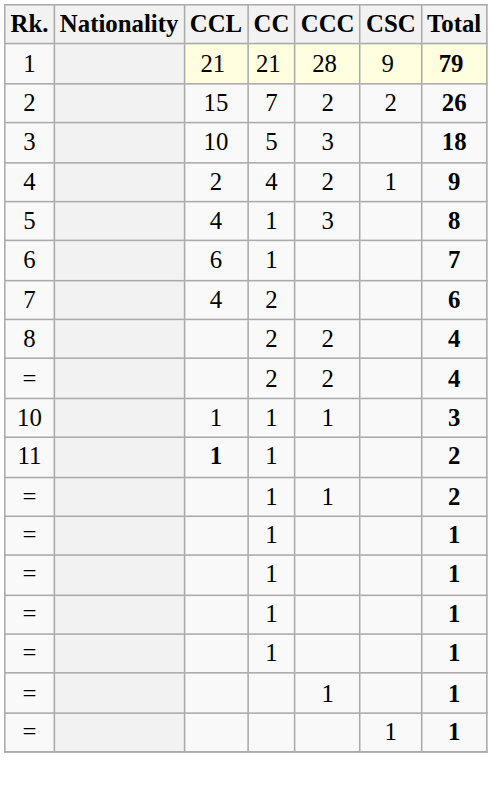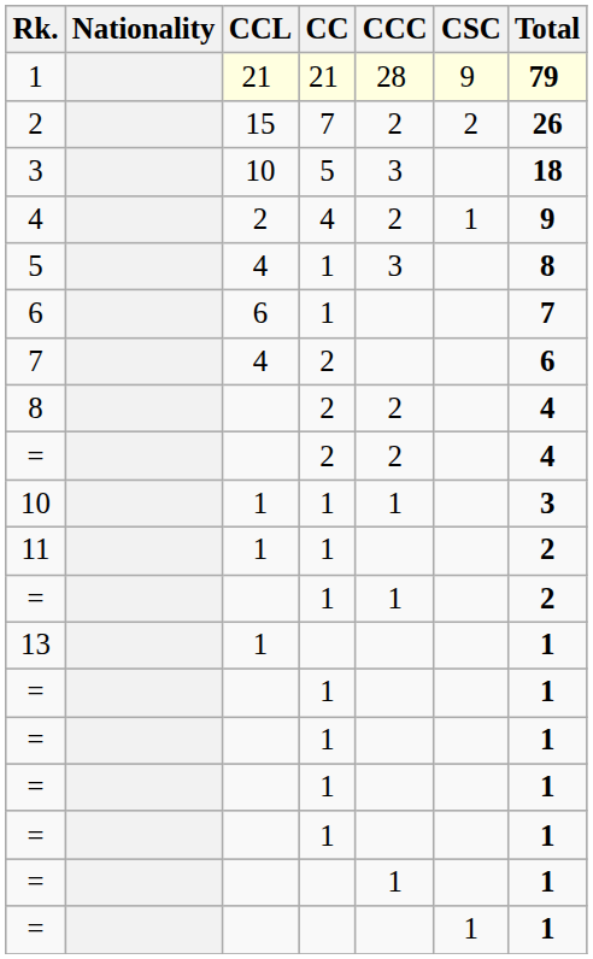11 | CCL: bold -> normal
+ row: 13 | 1 | 1
